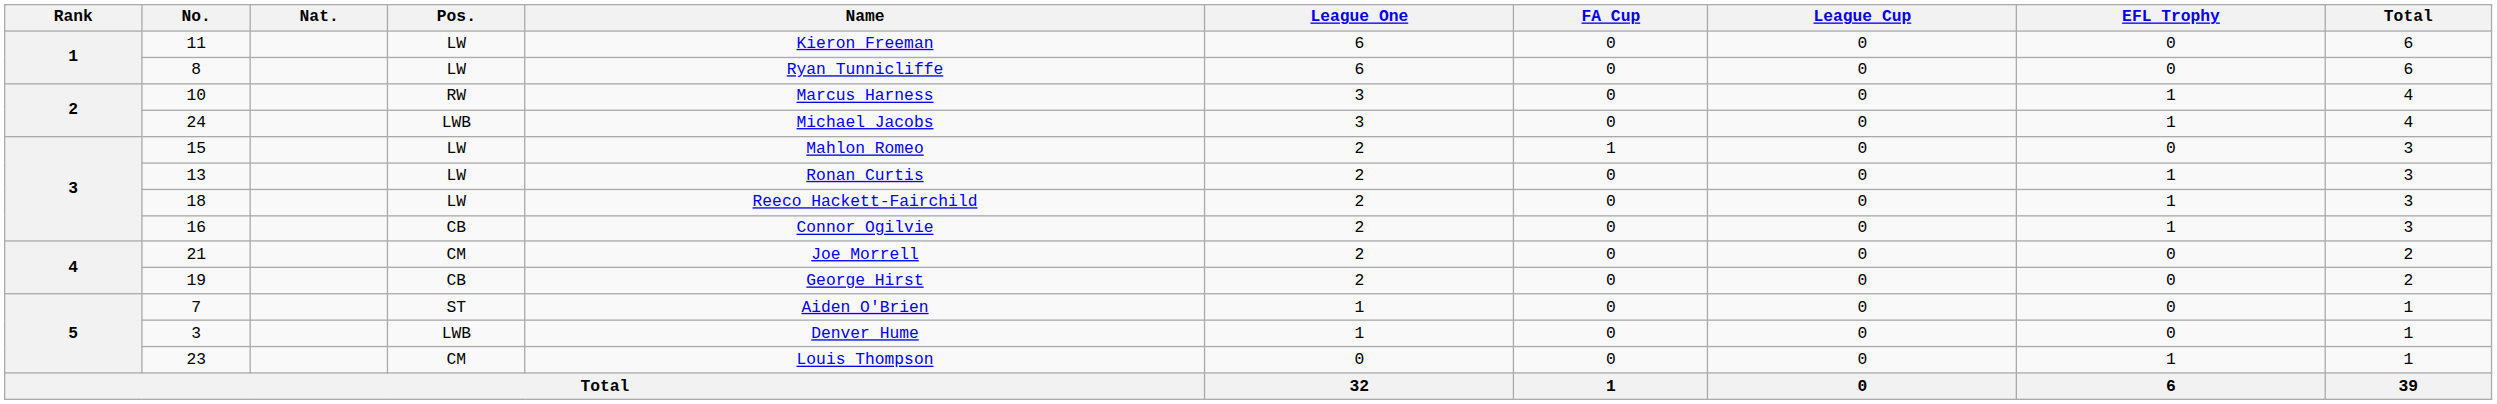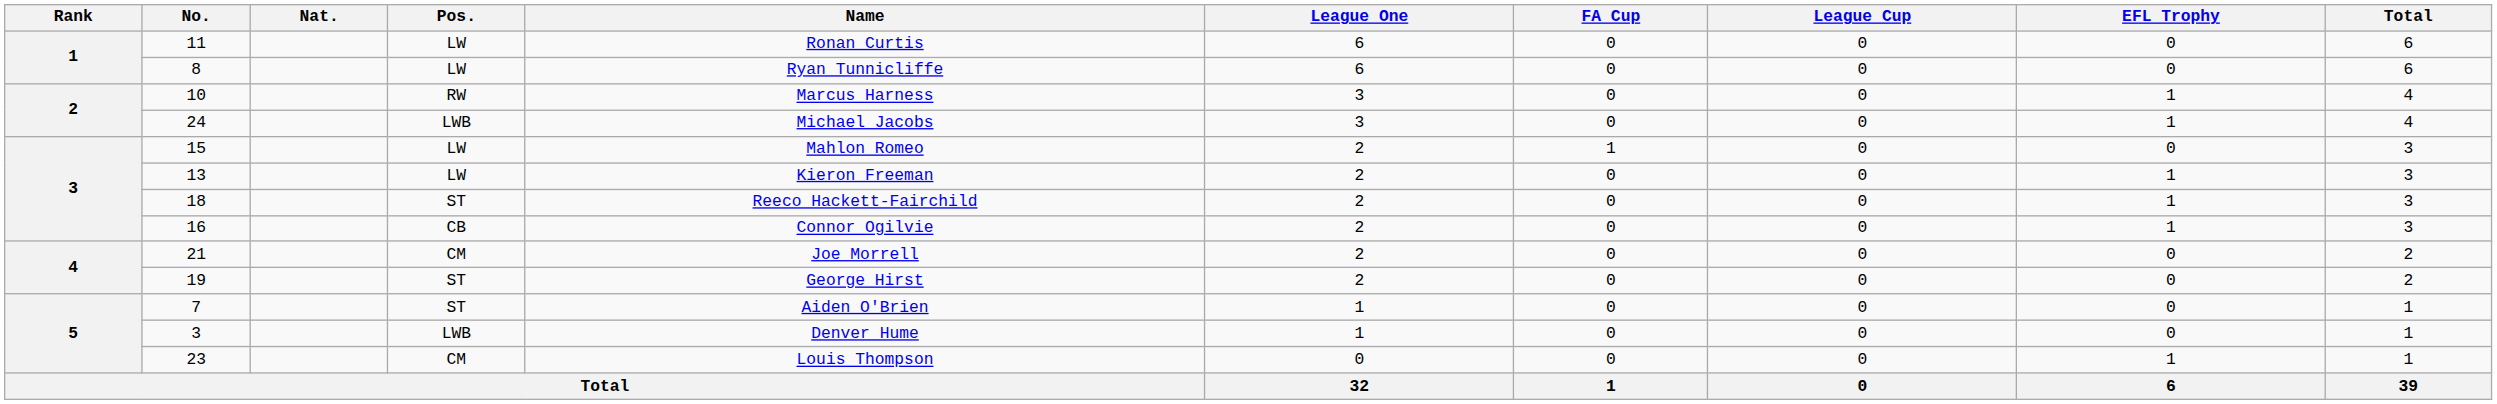11 | Name: Kieron Freeman -> Ronan Curtis
13 | Name: Ronan Curtis -> Kieron Freeman
18 | Pos.: LW -> ST
19 | Pos.: CB -> ST
